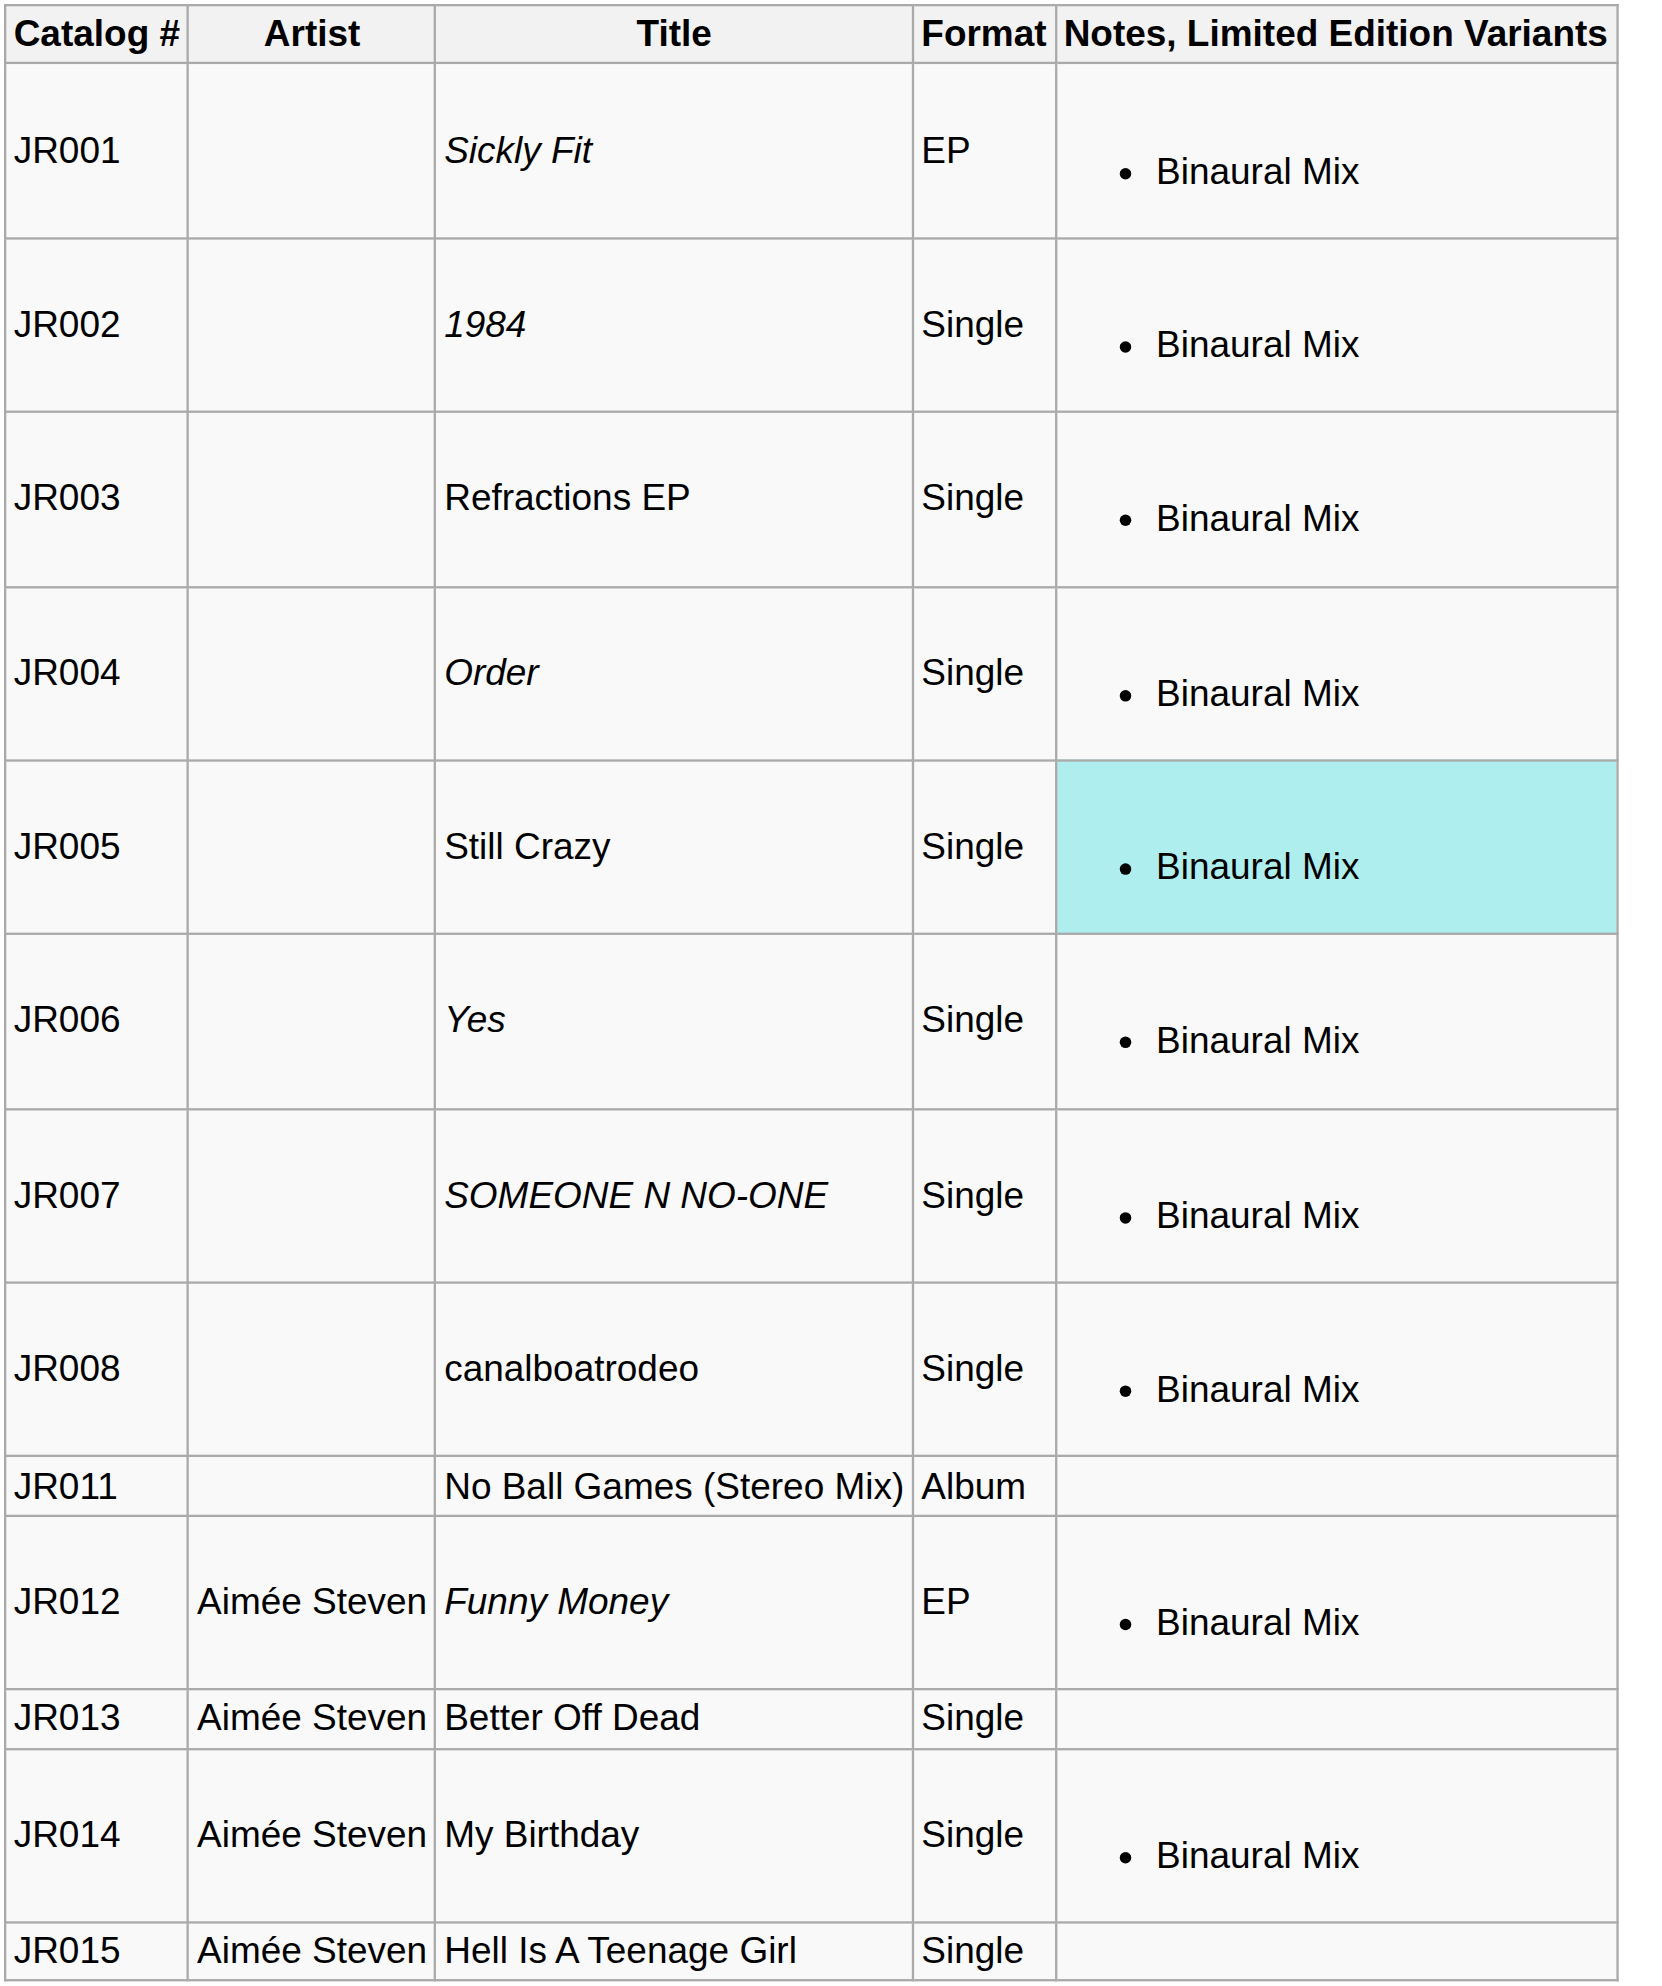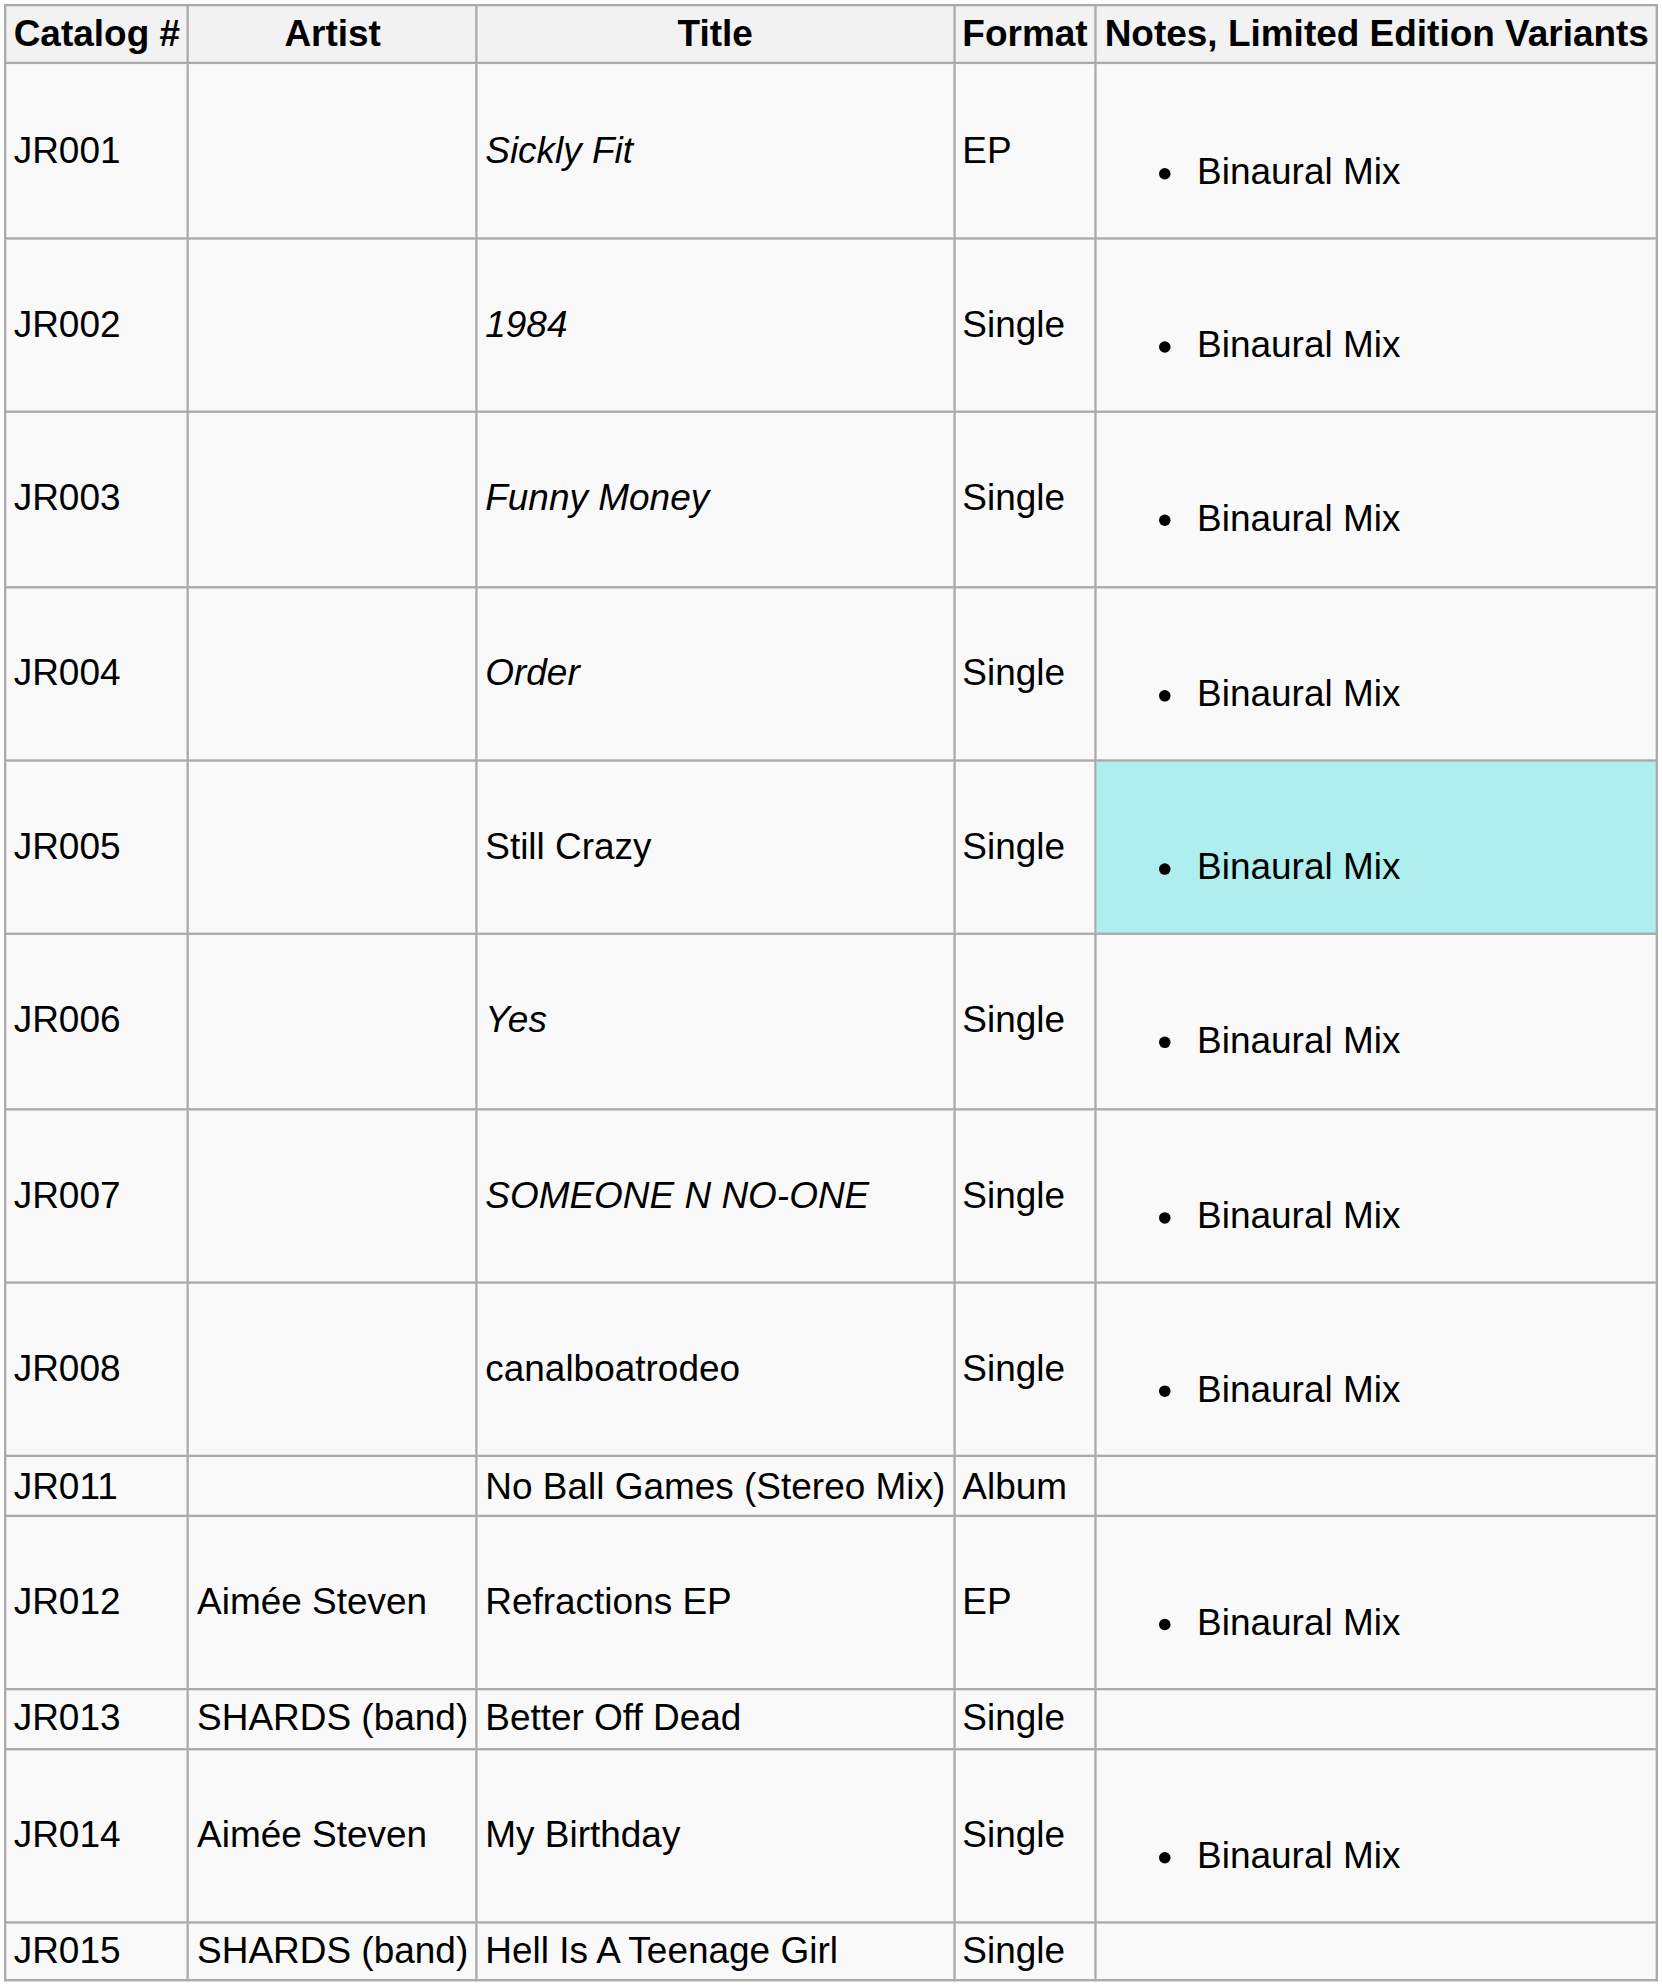JR003 | Title: Refractions EP -> Funny Money
JR012 | Title: Funny Money -> Refractions EP
JR013 | Artist: Aimée Steven -> SHARDS (band)
JR015 | Artist: Aimée Steven -> SHARDS (band)
